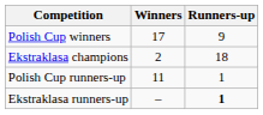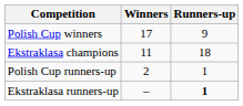Ekstraklasa champions | Winners: 2 -> 11
Polish Cup runners-up | Winners: 11 -> 2
